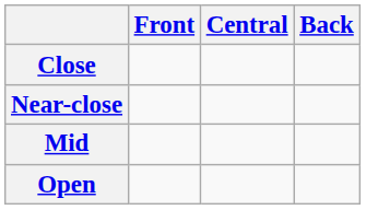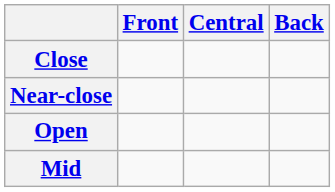rows swapped: Mid <-> Open
